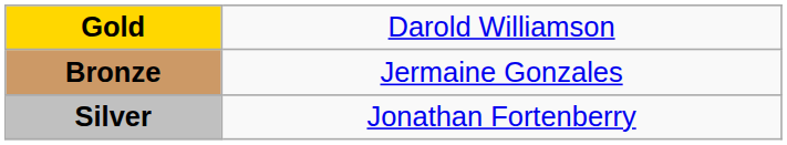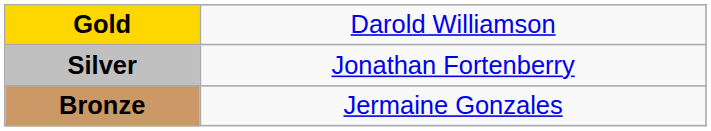rows swapped: Silver <-> Bronze
